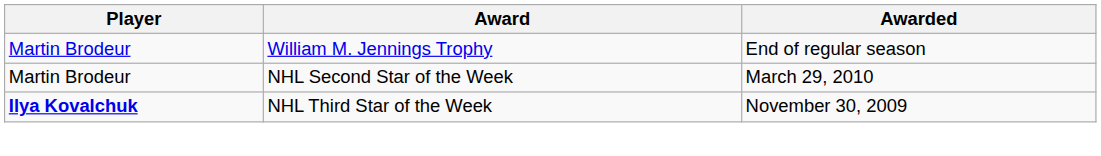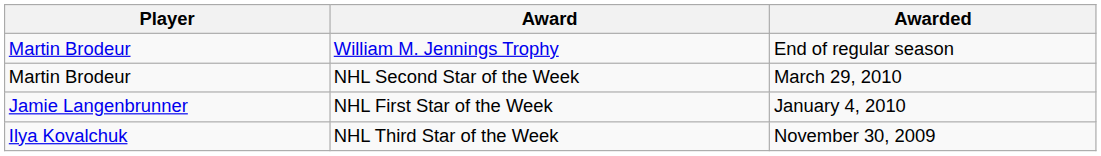+ row: Jamie Langenbrunner | NHL First Star of the Week | January 4, 2010
NHL Third Star of the Week | Player: bold -> normal
